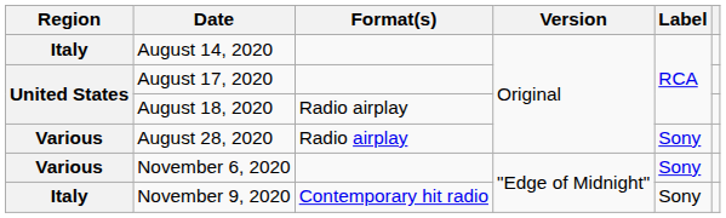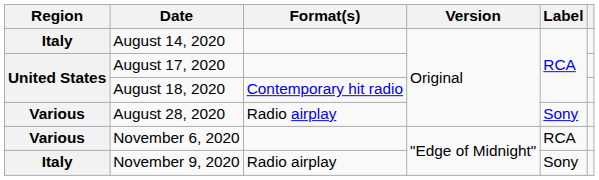August 18, 2020 | Format(s): Radio airplay -> Contemporary hit radio
November 6, 2020 | Label: Sony -> RCA
November 9, 2020 | Format(s): Contemporary hit radio -> Radio airplay
